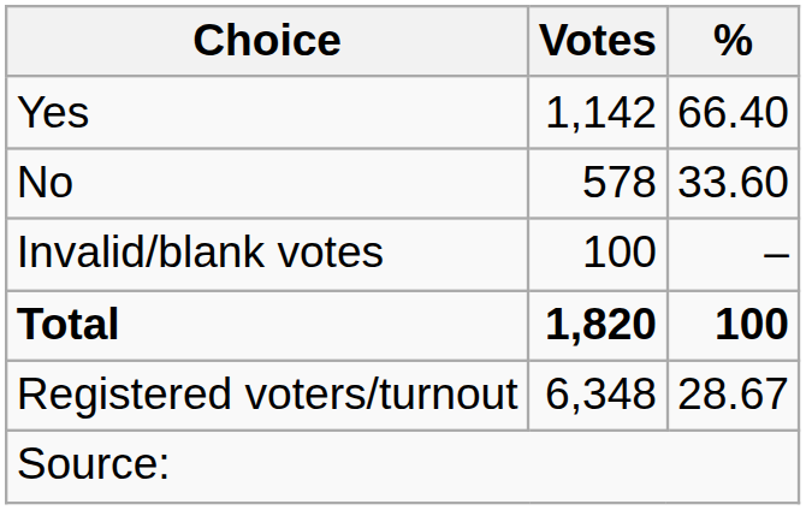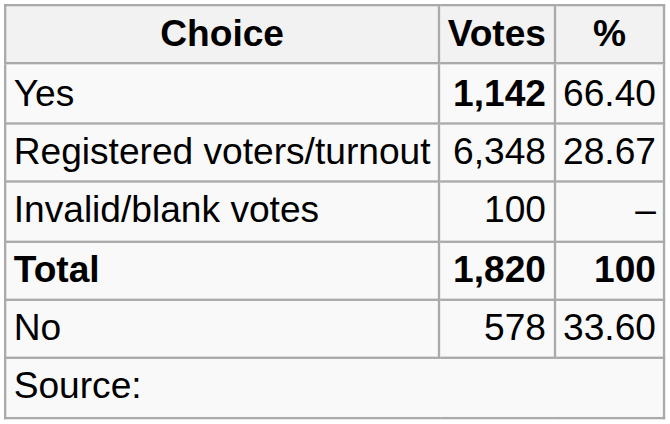Yes | Votes: normal -> bold
rows swapped: No <-> Registered voters/turnout
